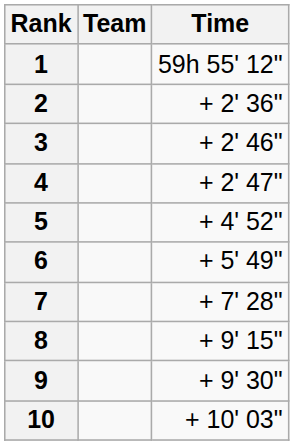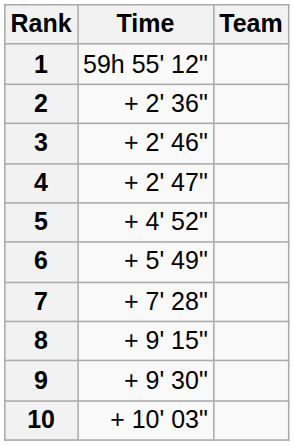columns swapped: Team <-> Time
